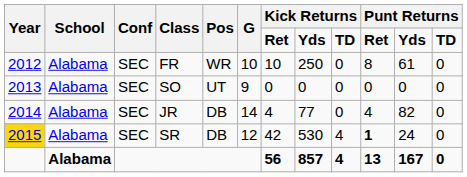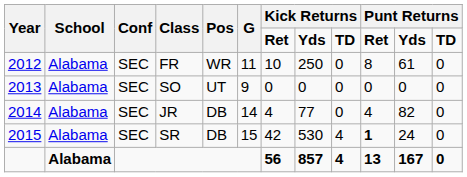FR | G: 10 -> 11
SR | Year: gold background -> no background
SR | G: 12 -> 15
